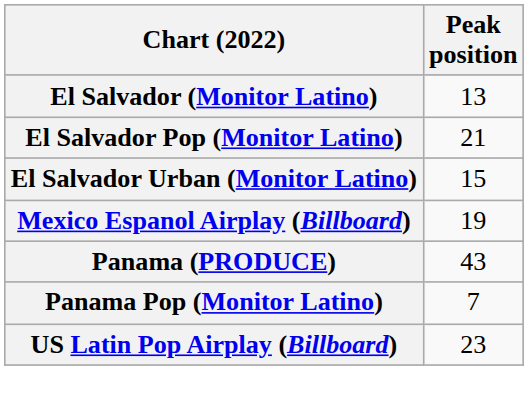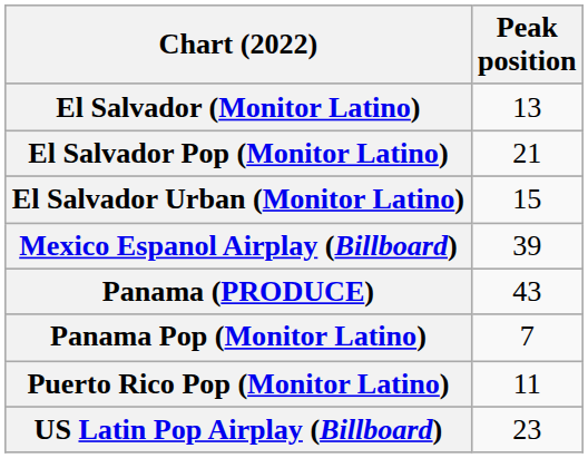Mexico Espanol Airplay (Billboard) | Peak position: 19 -> 39
+ row: Puerto Rico Pop (Monitor Latino) | 11
